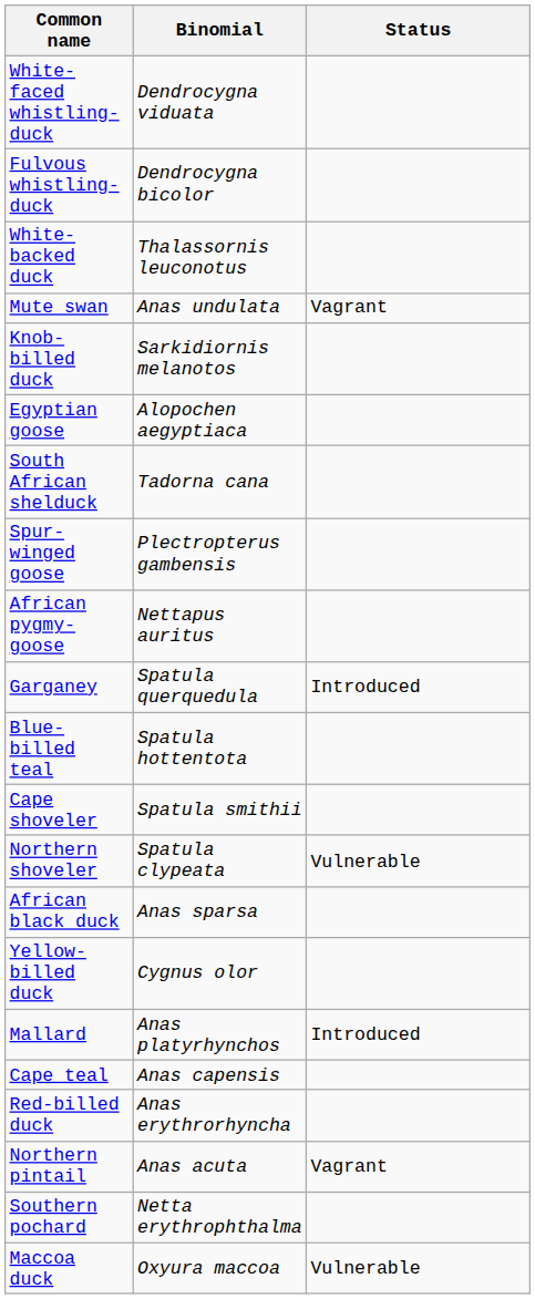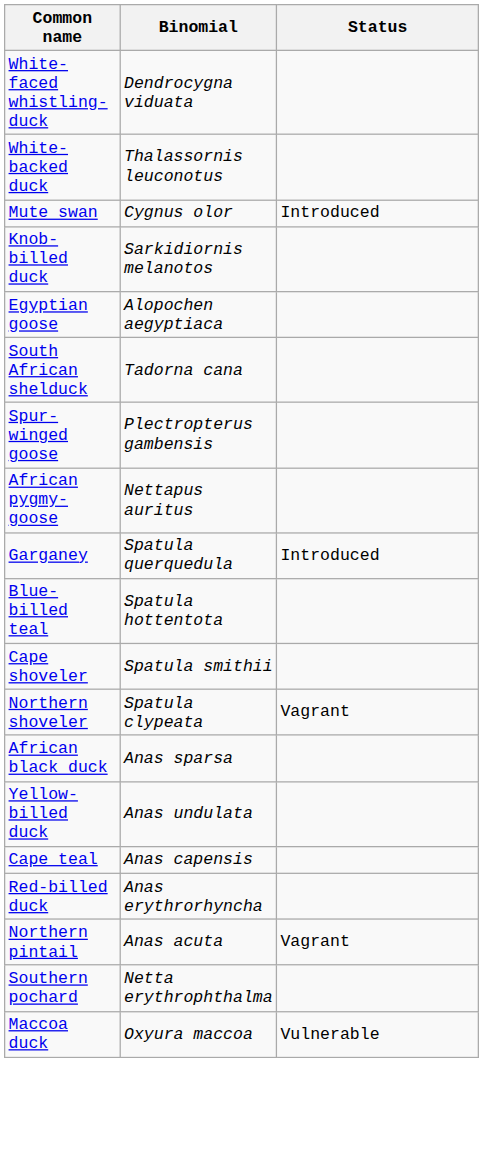- row: Fulvous whistling-duck | Dendrocygna bicolor
Mute swan | Binomial: Anas undulata -> Cygnus olor
Mute swan | Status: Vagrant -> Introduced
Northern shoveler | Status: Vulnerable -> Vagrant
Yellow-billed duck | Binomial: Cygnus olor -> Anas undulata
- row: Mallard | Anas platyrhynchos | Introduced
